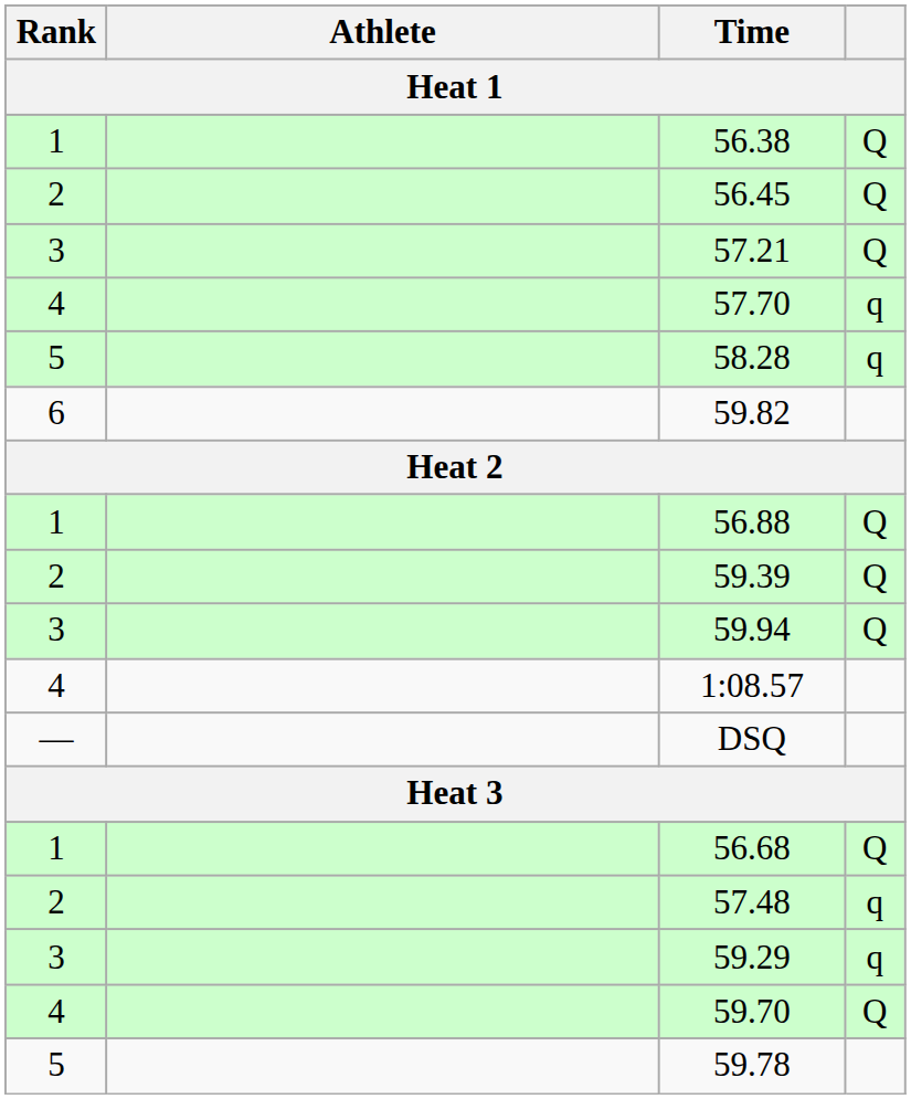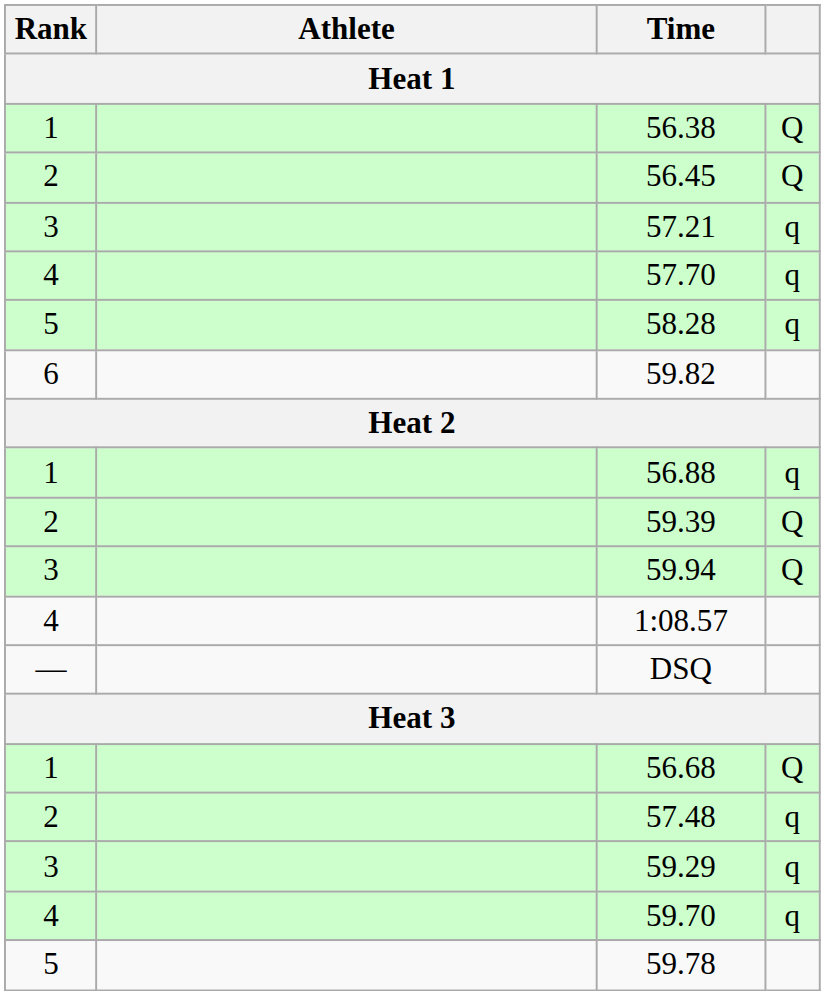57.21 | column 4: Q -> q
56.88 | column 4: Q -> q
59.70 | column 4: Q -> q
